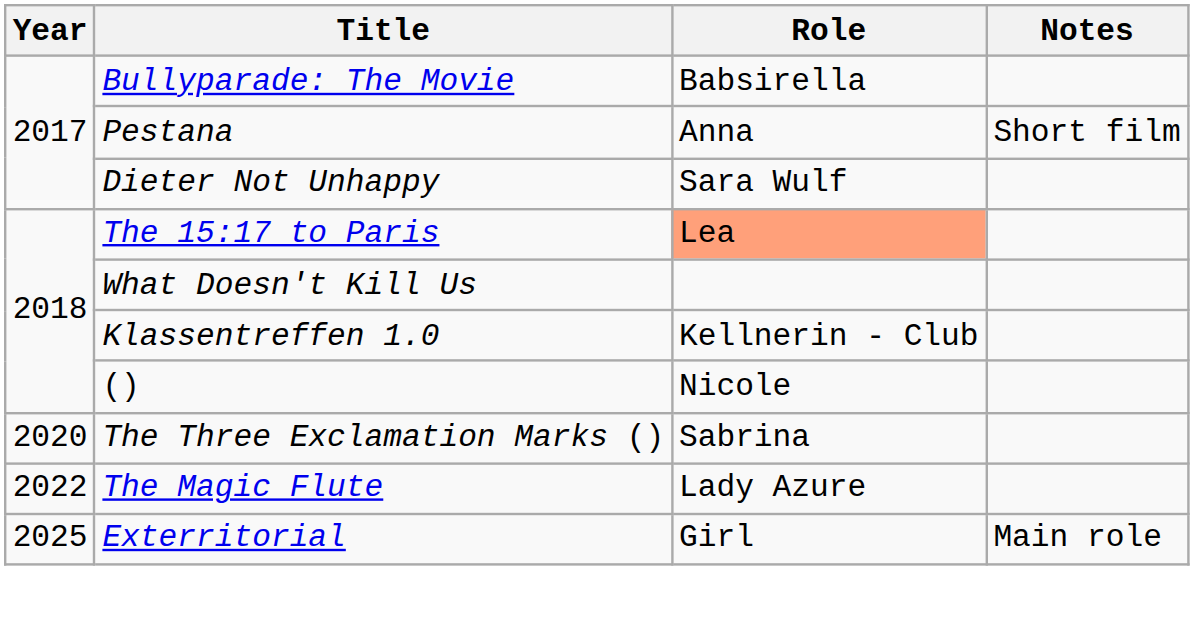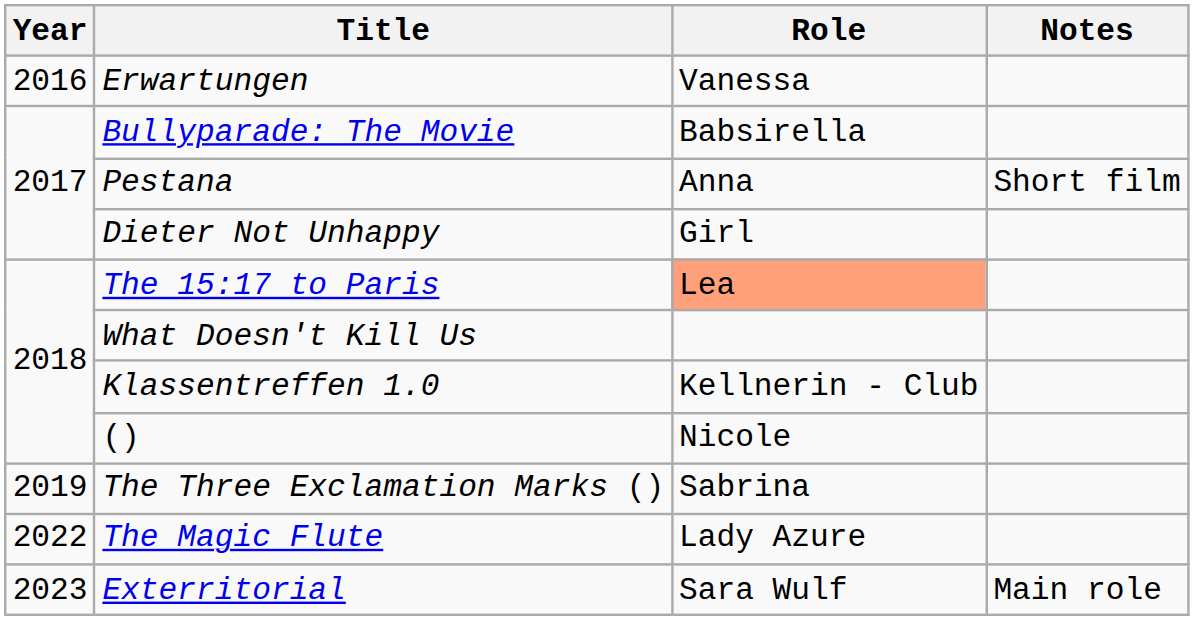+ row: 2016 | Erwartungen | Vanessa
Dieter Not Unhappy | Role: Sara Wulf -> Girl
The Three Exclamation Marks () | Year: 2020 -> 2019
Exterritorial | Year: 2025 -> 2023
Exterritorial | Role: Girl -> Sara Wulf
